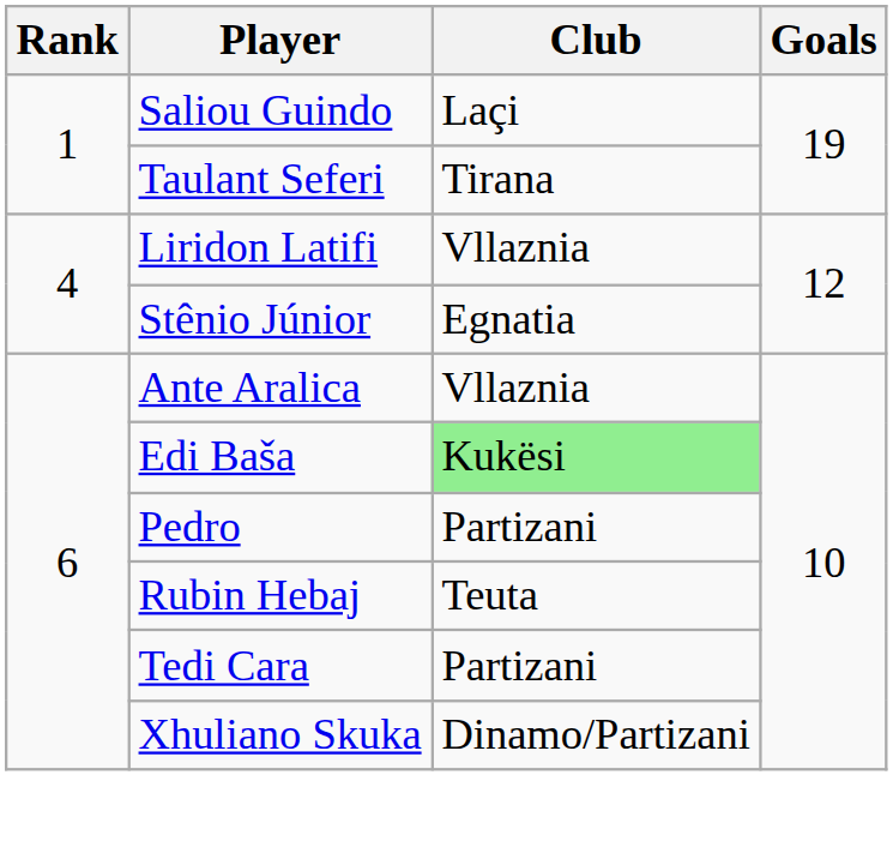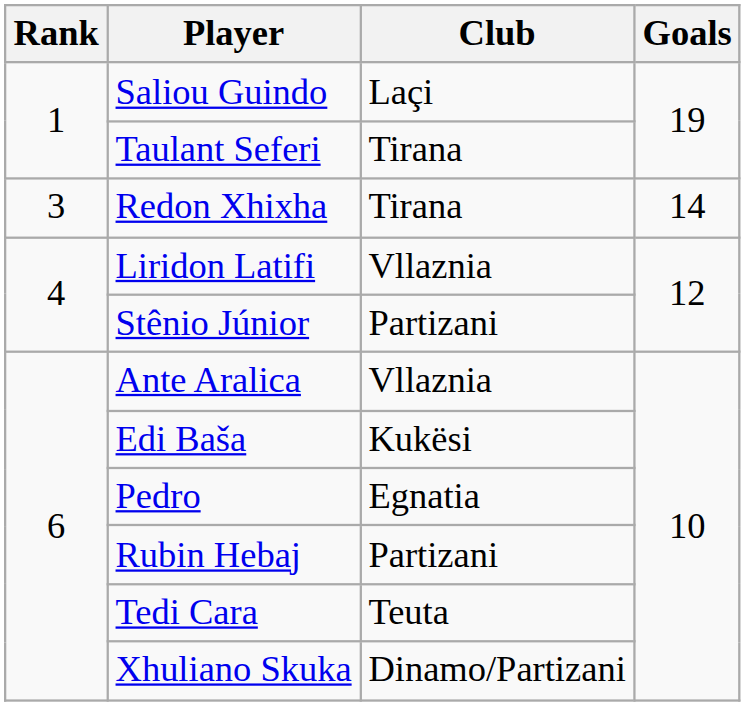+ row: 3 | Redon Xhixha | Tirana | 14
Stênio Júnior | Club: Egnatia -> Partizani
Edi Baša | Club: lightgreen background -> no background
Pedro | Club: Partizani -> Egnatia
Rubin Hebaj | Club: Teuta -> Partizani
Tedi Cara | Club: Partizani -> Teuta
